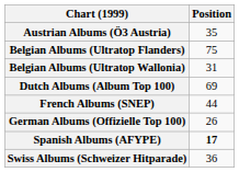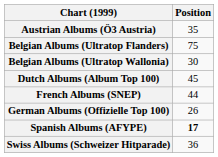Belgian Albums (Ultratop Wallonia) | Position: 31 -> 30
Dutch Albums (Album Top 100) | Position: 69 -> 45
